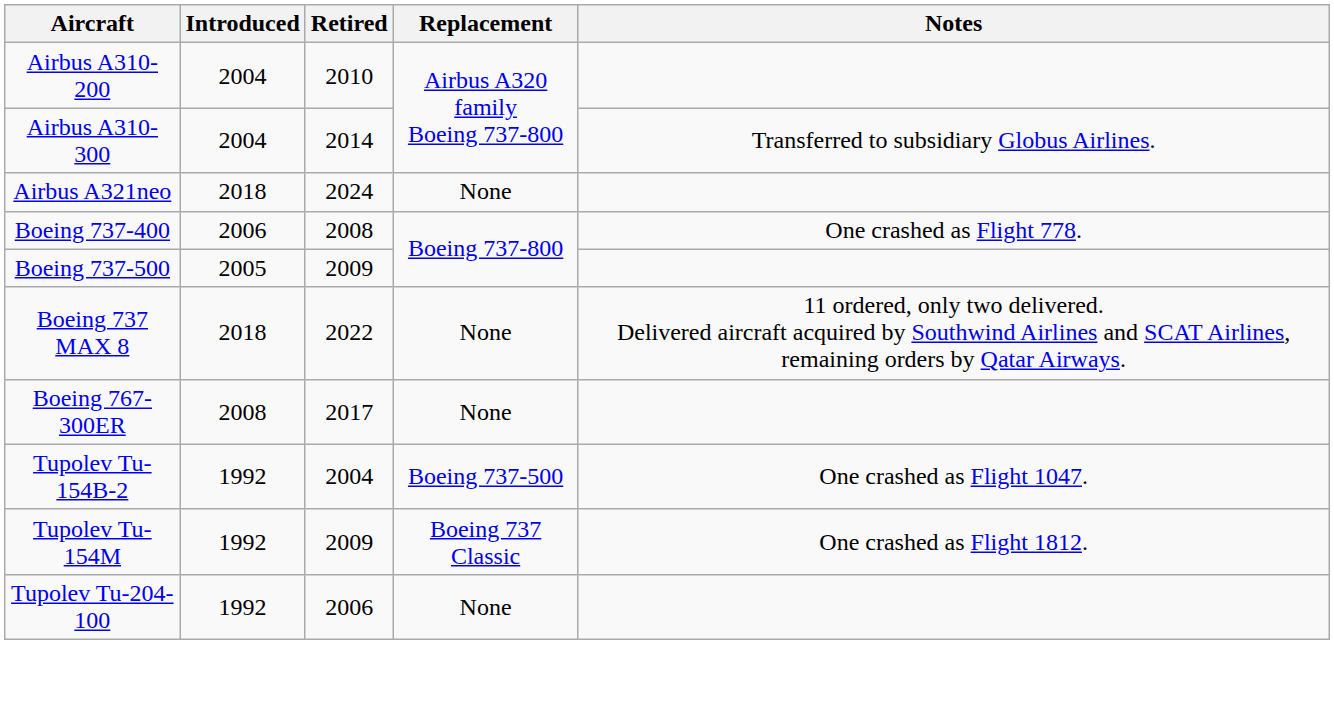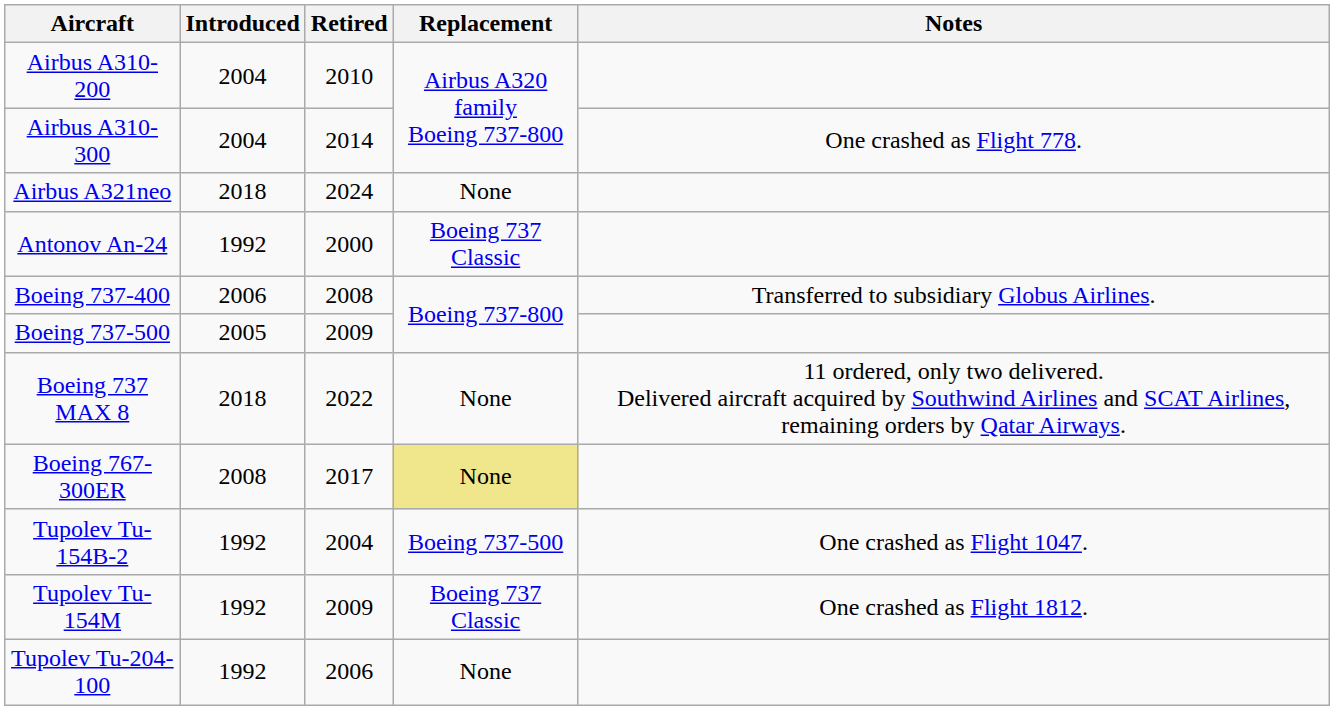Airbus A310-300 | Notes: Transferred to subsidiary Globus Airlines. -> One crashed as Flight 778.
+ row: Antonov An-24 | 1992 | 2000 | Boeing 737 Classic
Boeing 737-400 | Notes: One crashed as Flight 778. -> Transferred to subsidiary Globus Airlines.
Boeing 767-300ER | Replacement: no background -> khaki background
